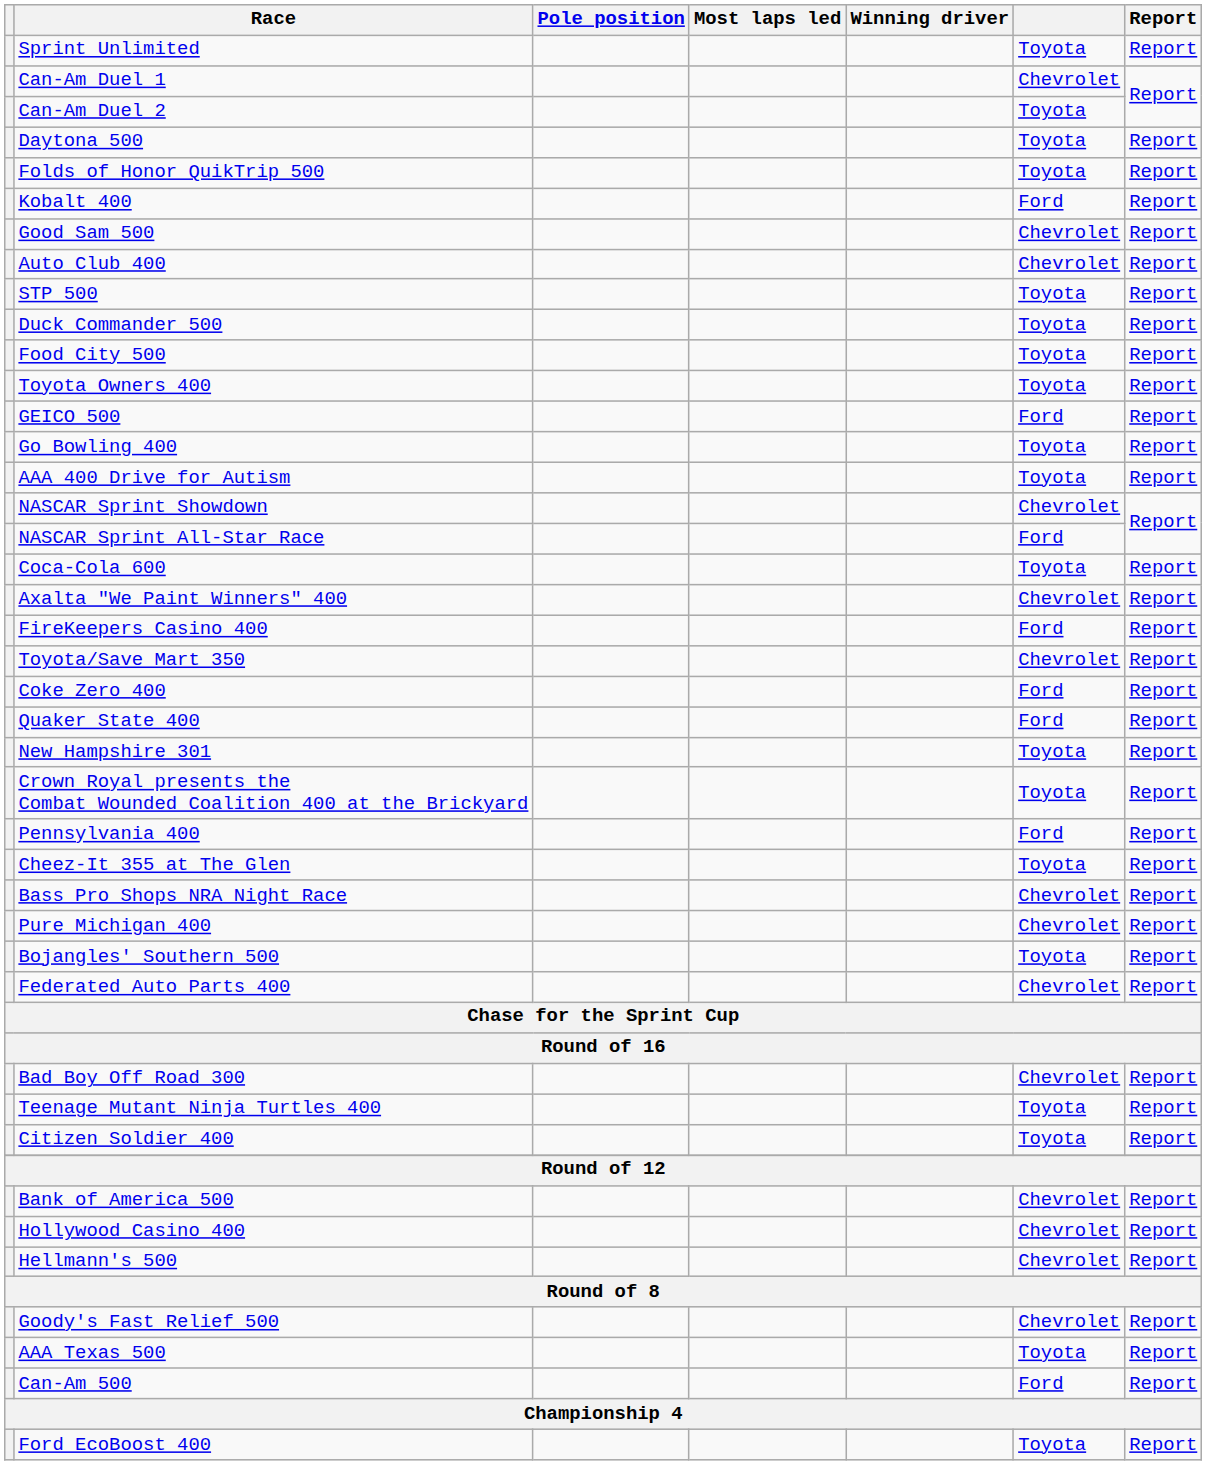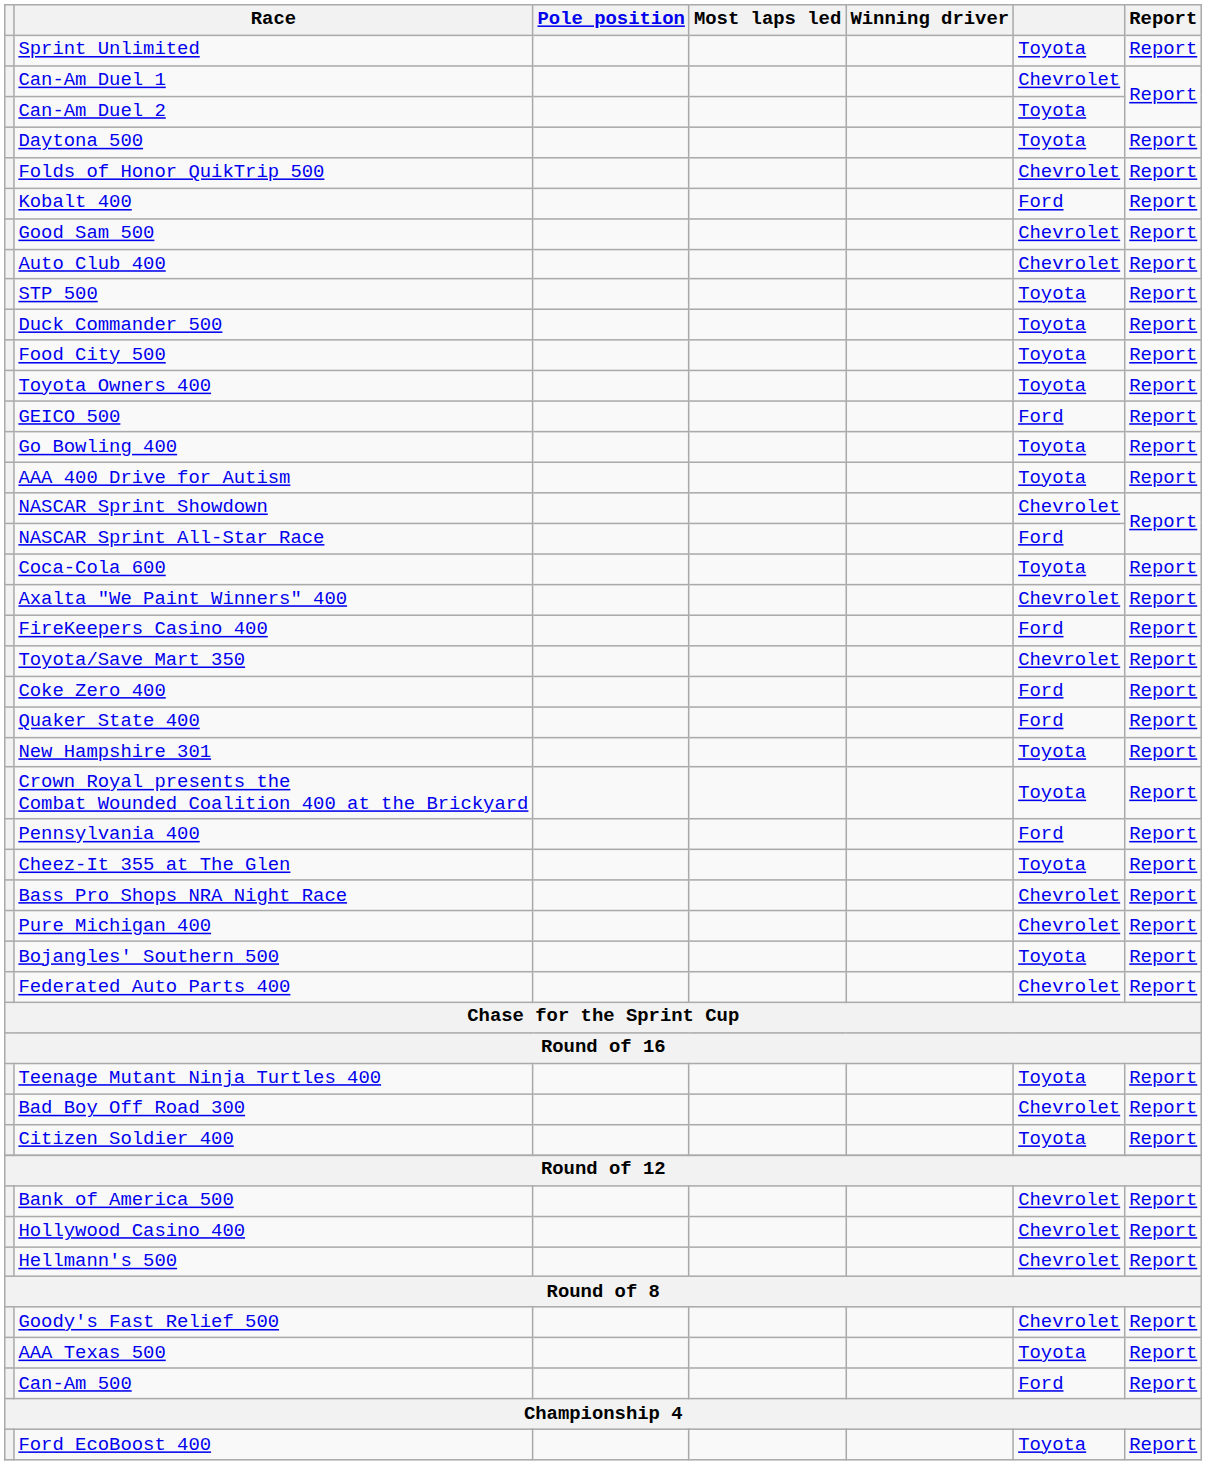Folds of Honor QuikTrip 500 | column 6: Toyota -> Chevrolet
rows swapped: Teenage Mutant Ninja Turtles 400 <-> Bad Boy Off Road 300
